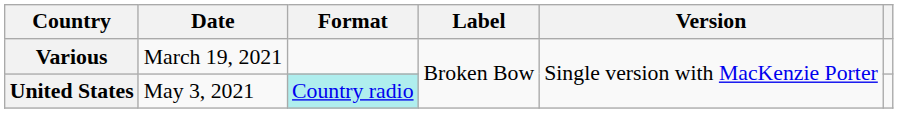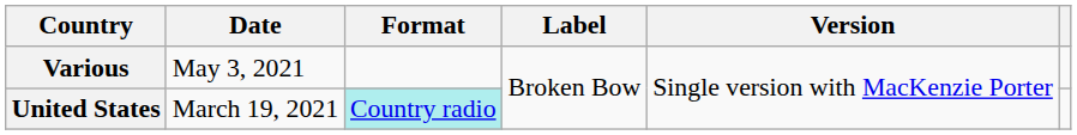Various | Date: March 19, 2021 -> May 3, 2021
United States | Date: May 3, 2021 -> March 19, 2021
